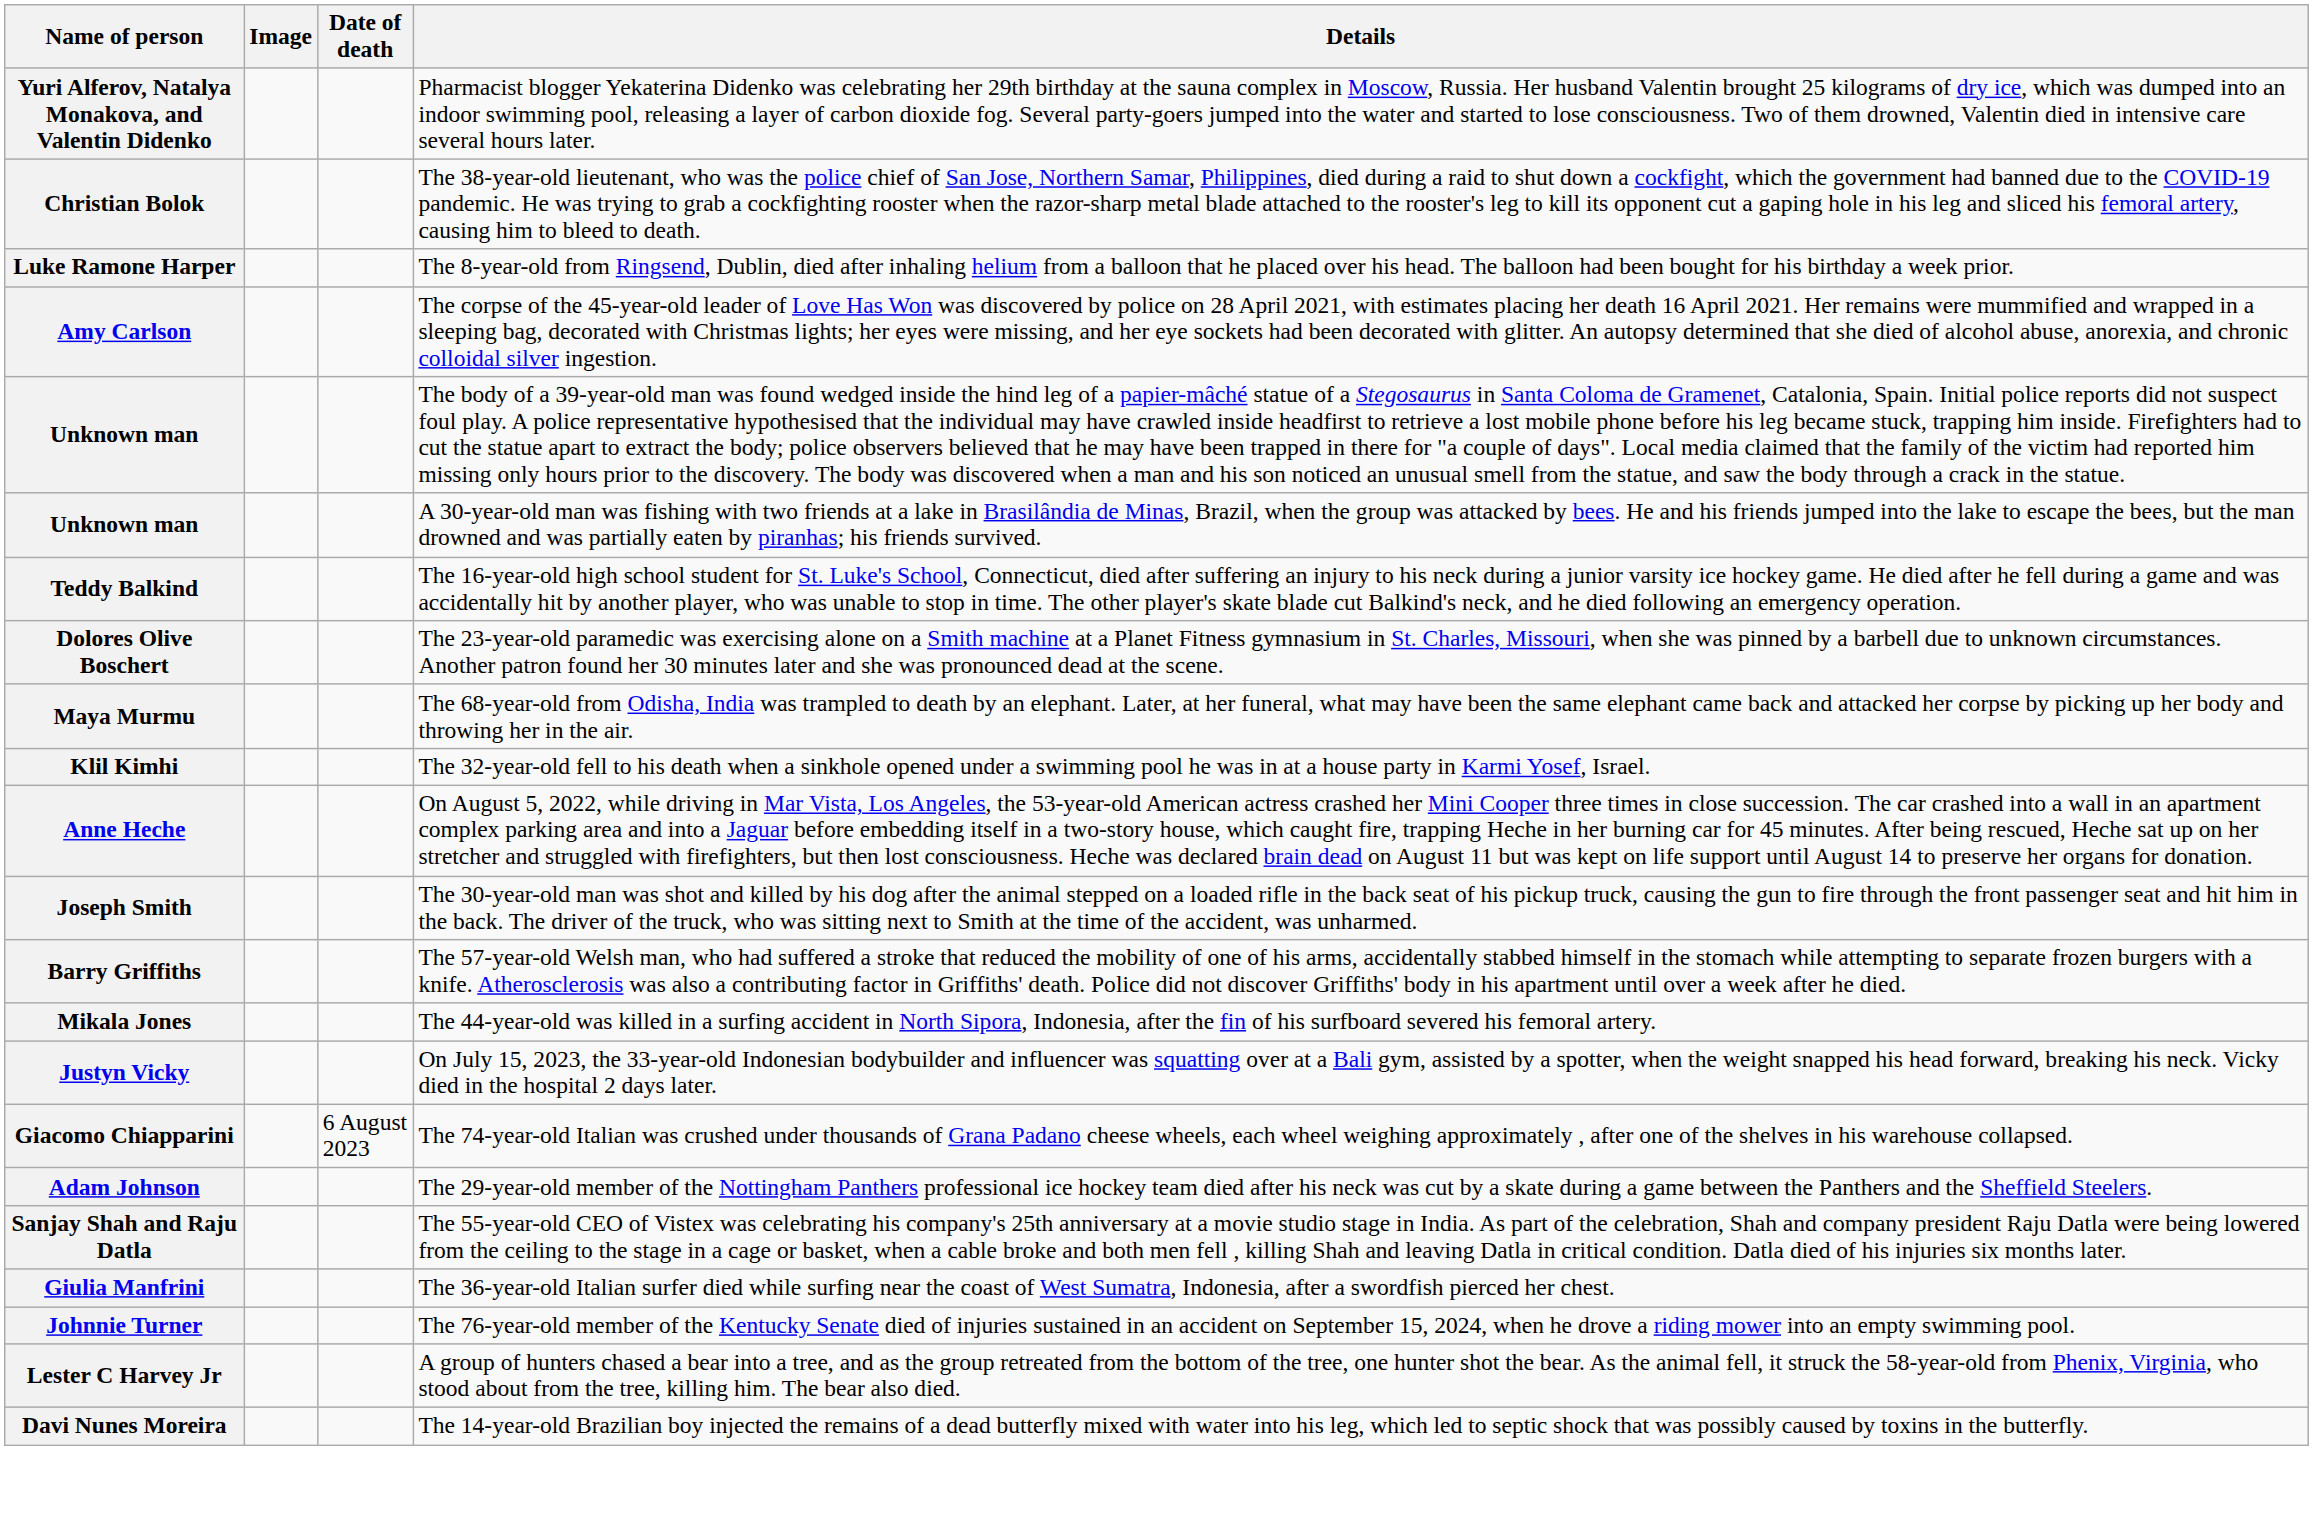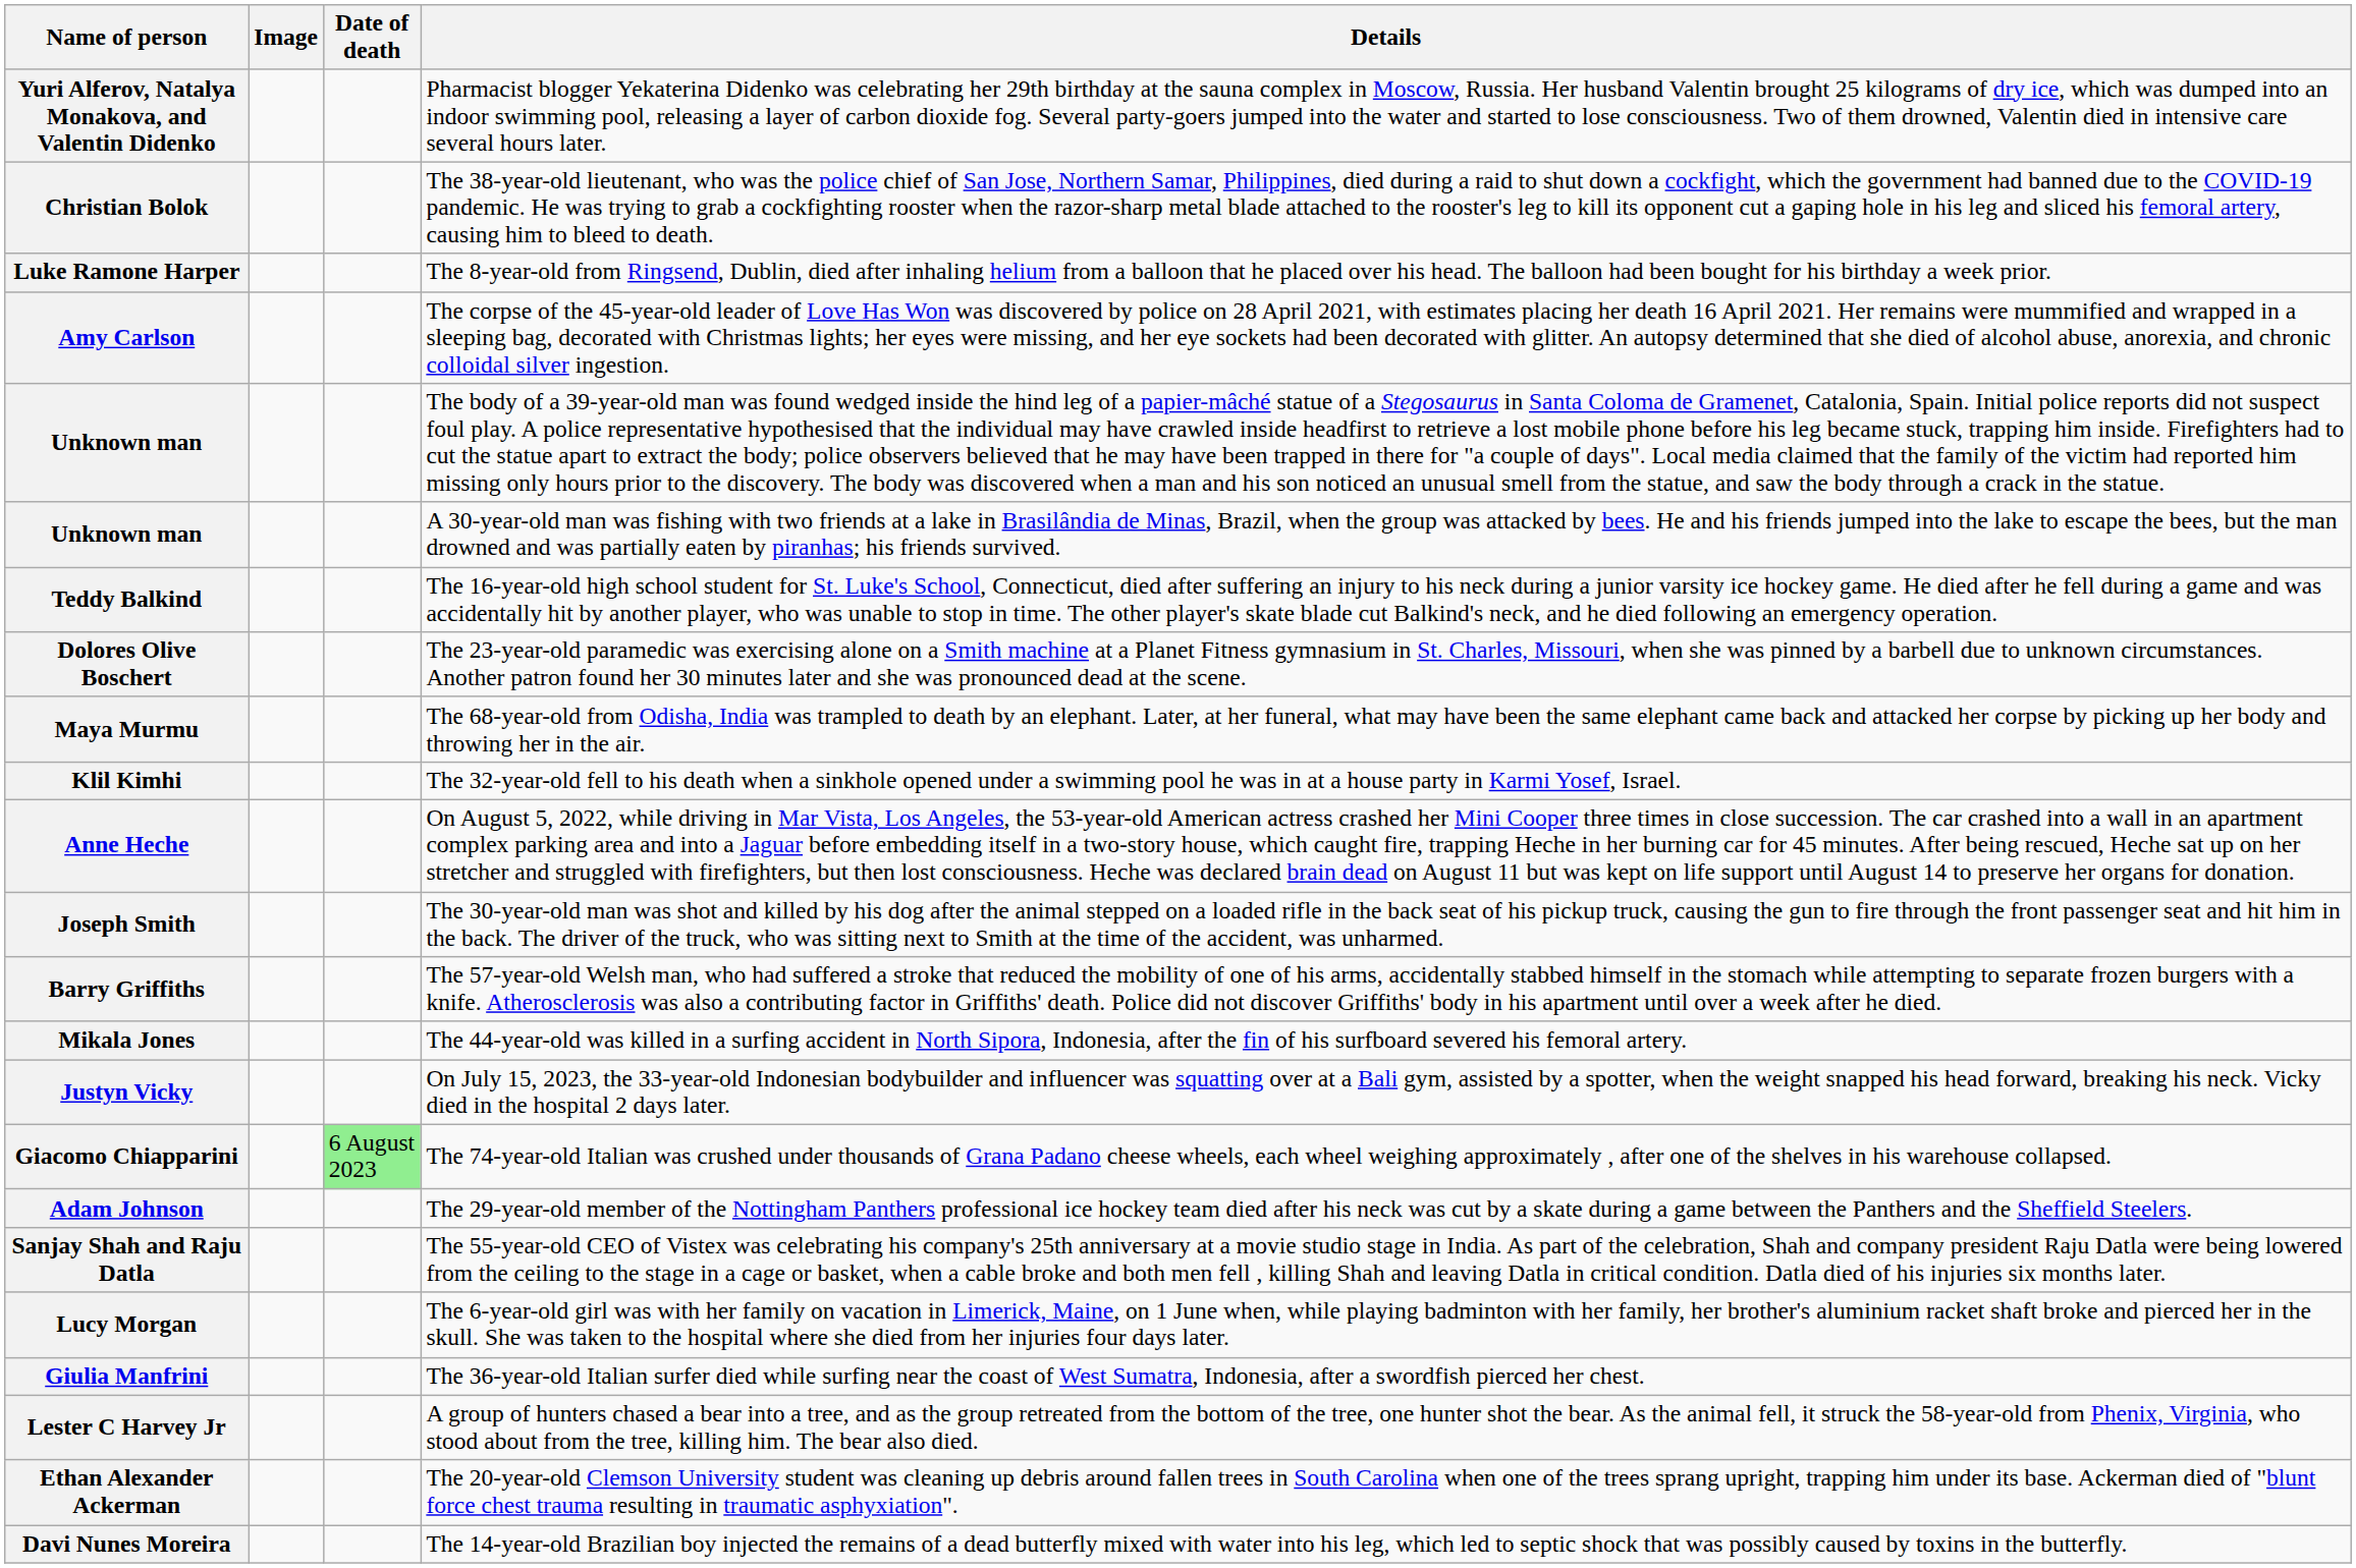Giacomo Chiapparini | Date of death: no background -> lightgreen background
+ row: Lucy Morgan | The 6-year-old girl was with her family on vacation in Limerick, Maine, on 1 June when, while playing badminton with her family, her brother's aluminium racket shaft broke and pierced her in the skull. She was taken to the hospital where she died from her injuries four days later.
- row: Johnnie Turner | The 76-year-old member of the Kentucky Senate died of injuries sustained in an accident on September 15, 2024, when he drove a riding mower into an empty swimming pool.
+ row: Ethan Alexander Ackerman | The 20-year-old Clemson University student was cleaning up debris around fallen trees in South Carolina when one of the trees sprang upright, trapping him under its base. Ackerman died of "blunt force chest trauma resulting in traumatic asphyxiation".
